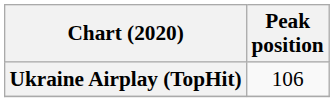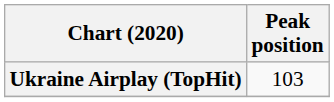Ukraine Airplay (TopHit) | Peak position: 106 -> 103
